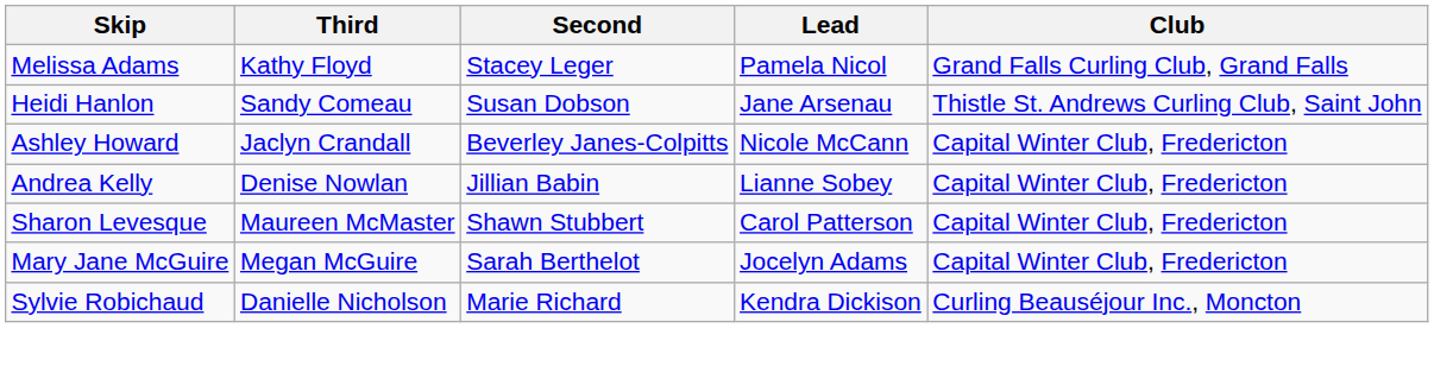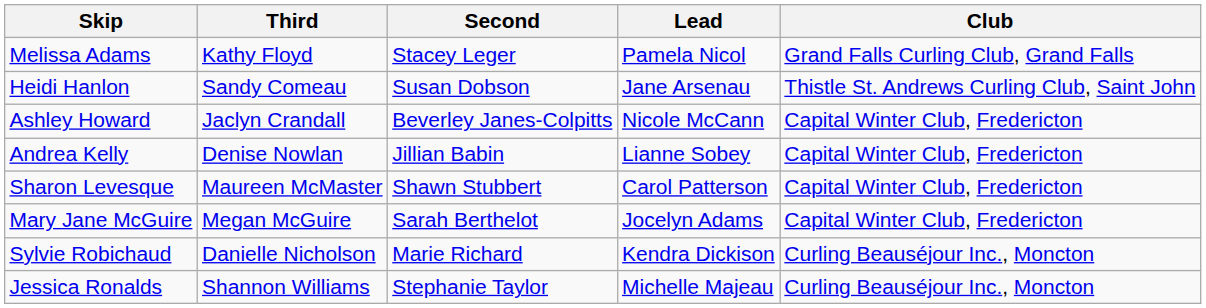+ row: Jessica Ronalds | Shannon Williams | Stephanie Taylor | Michelle Majeau | Curling Beauséjour Inc., Moncton
